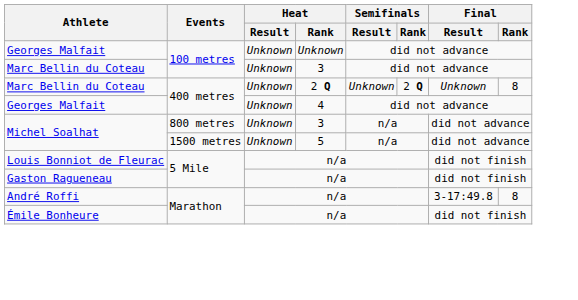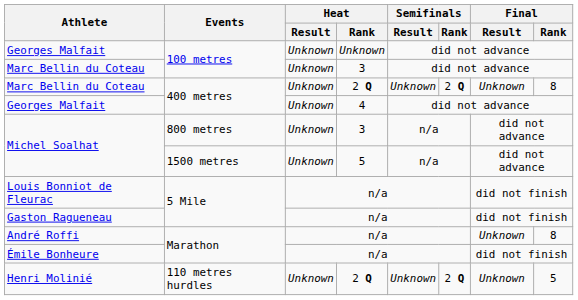André Roffi | Final / Result: 3-17:49.8 -> Unknown
+ row: Henri Molinié | 110 metres hurdles | Unknown | 2 Q | Unknown | 2 Q | Unknown | 5
